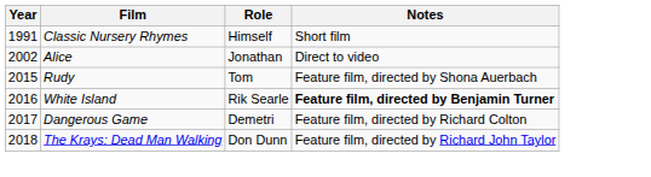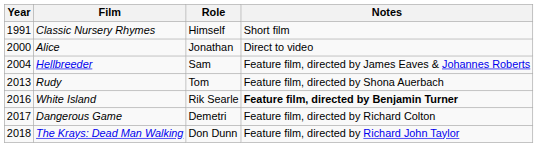Alice | Year: 2002 -> 2000
+ row: 2004 | Hellbreeder | Sam | Feature film, directed by James Eaves & Johannes Roberts
Rudy | Year: 2015 -> 2013
